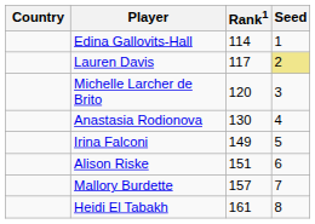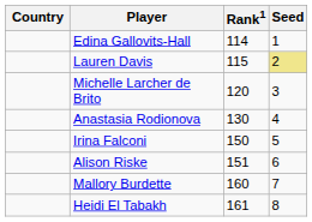Lauren Davis | Rank1: 117 -> 115
Irina Falconi | Rank1: 149 -> 150
Mallory Burdette | Rank1: 157 -> 160
